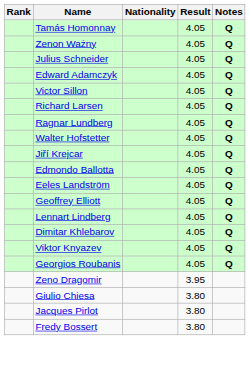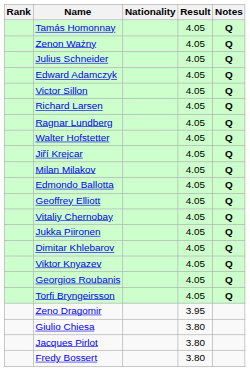+ row: Milan Milakov | 4.05 | Q
- row: Eeles Landström | 4.05 | Q
- row: Lennart Lindberg | 4.05 | Q
+ row: Vitaliy Chernobay | 4.05 | Q
+ row: Jukka Piironen | 4.05 | Q
+ row: Torfi Bryngeirsson | 4.05 | Q
